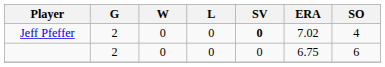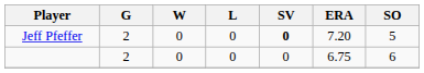Jeff Pfeffer | ERA: 7.02 -> 7.20
Jeff Pfeffer | SO: 4 -> 5
